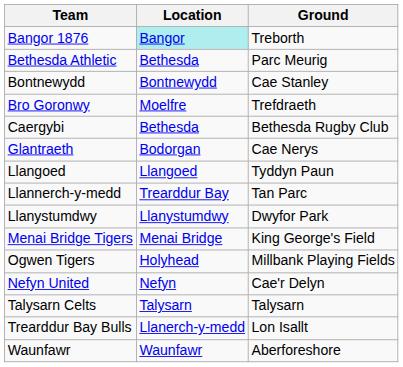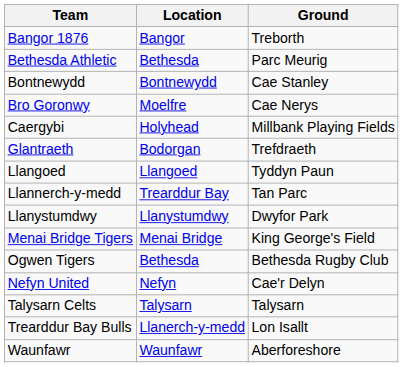Bangor 1876 | Location: paleturquoise background -> no background
Bro Goronwy | Ground: Trefdraeth -> Cae Nerys
Caergybi | Location: Bethesda -> Holyhead
Caergybi | Ground: Bethesda Rugby Club -> Millbank Playing Fields
Glantraeth | Ground: Cae Nerys -> Trefdraeth
Ogwen Tigers | Location: Holyhead -> Bethesda
Ogwen Tigers | Ground: Millbank Playing Fields -> Bethesda Rugby Club
